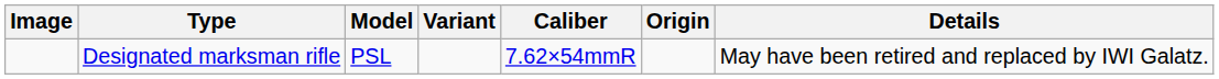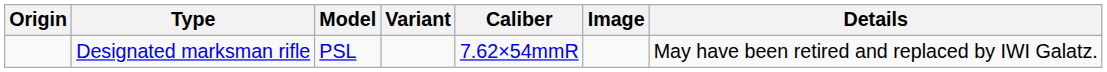columns swapped: Image <-> Origin
